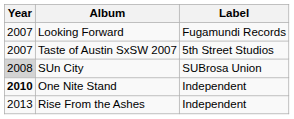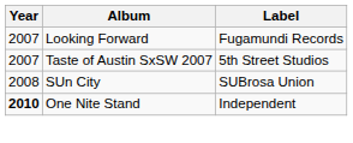SUn City | Year: lightgrey background -> no background
- row: 2013 | Rise From the Ashes | Independent
